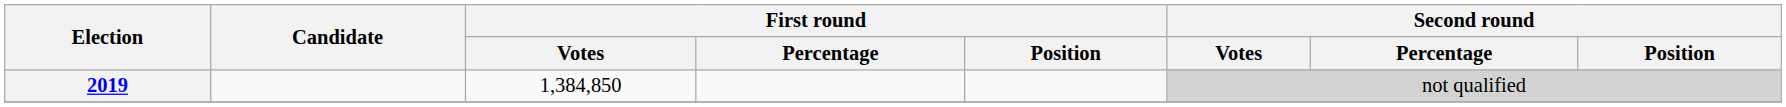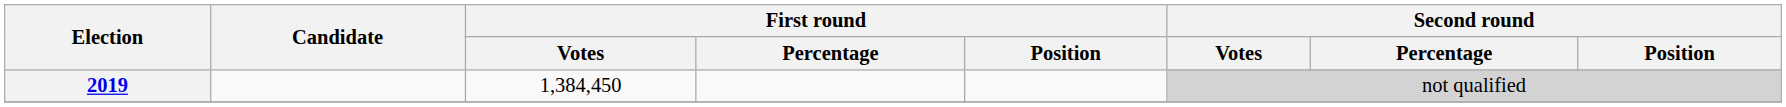2019 | First round / Votes: 1,384,850 -> 1,384,450
